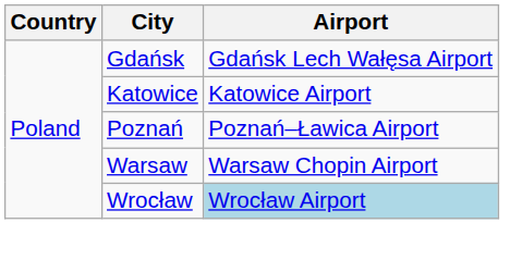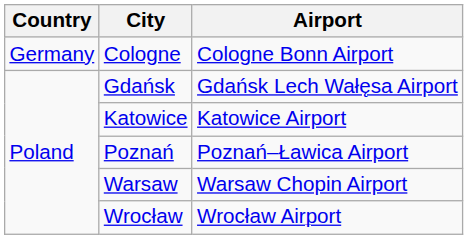+ row: Germany | Cologne | Cologne Bonn Airport
Wrocław | Airport: lightblue background -> no background
